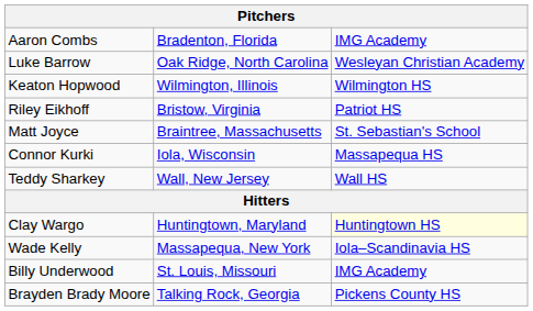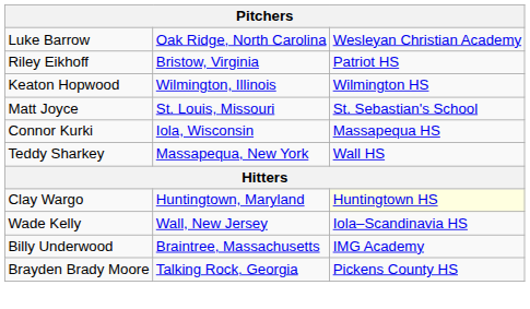- row: Aaron Combs | Bradenton, Florida | IMG Academy
rows swapped: Riley Eikhoff <-> Keaton Hopwood
Matt Joyce | column 2: Braintree, Massachusetts -> St. Louis, Missouri
Teddy Sharkey | column 2: Wall, New Jersey -> Massapequa, New York
Wade Kelly | column 2: Massapequa, New York -> Wall, New Jersey
Billy Underwood | column 2: St. Louis, Missouri -> Braintree, Massachusetts
